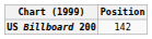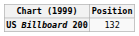US Billboard 200 | Position: 142 -> 132
